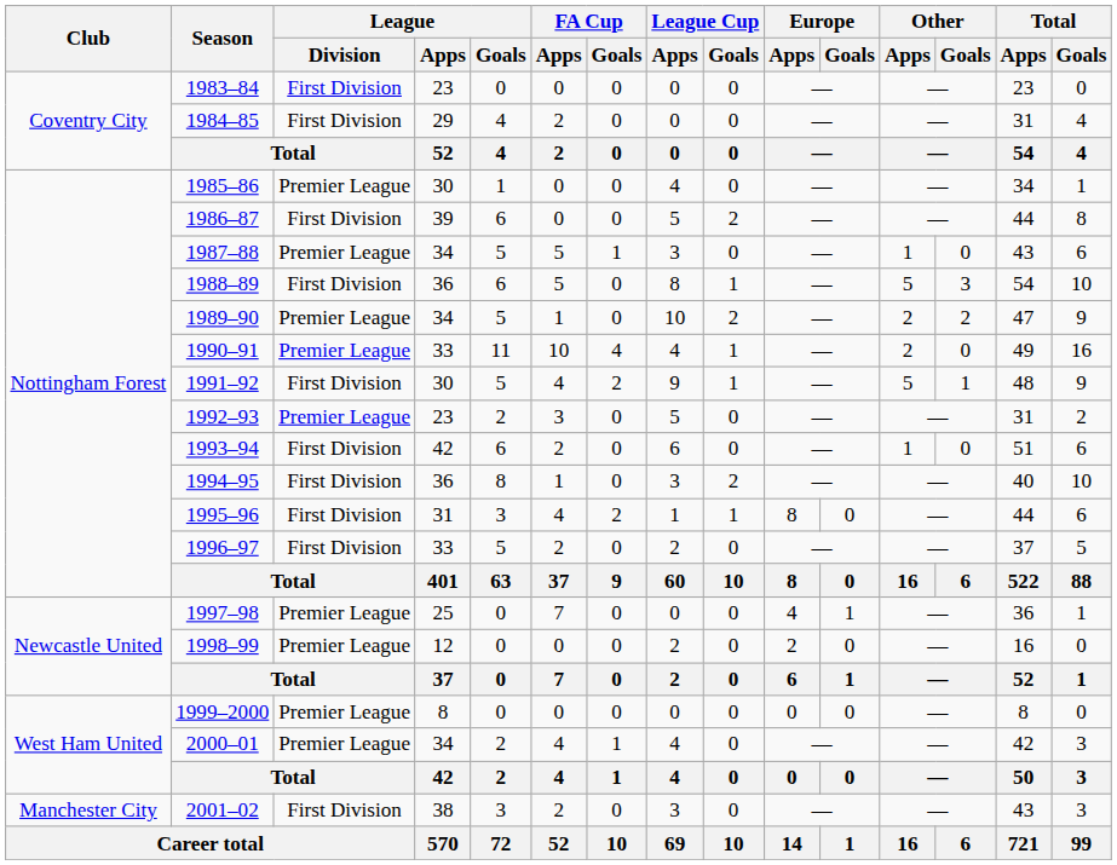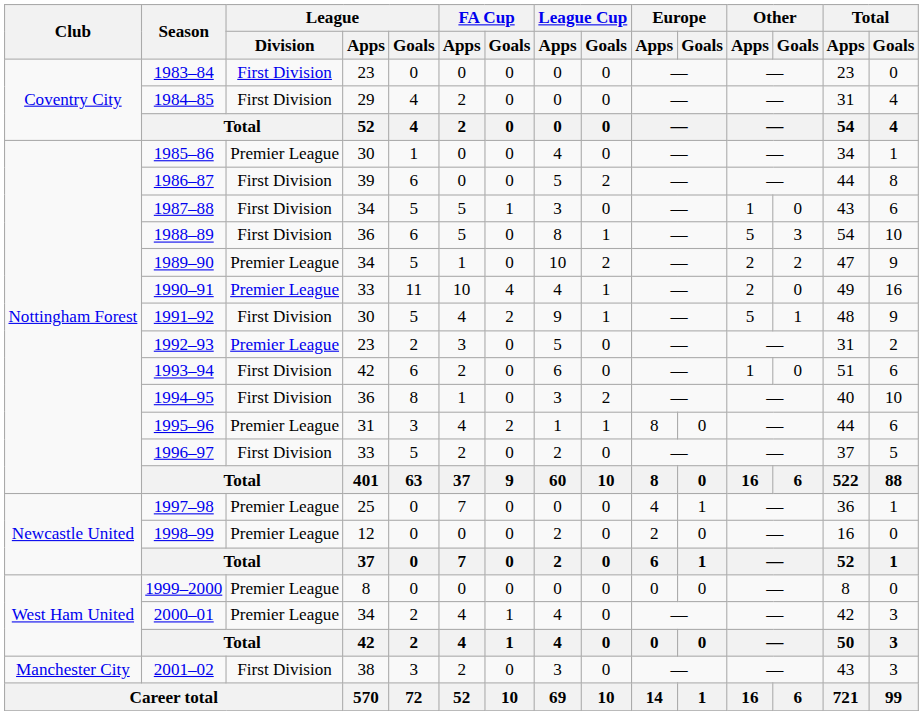1987–88 | League / Division: Premier League -> First Division
1995–96 | League / Division: First Division -> Premier League
